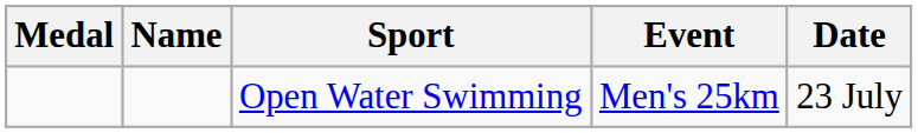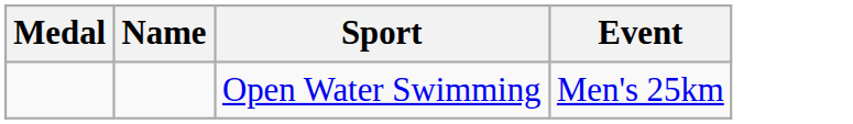- column: Date | 23 July
